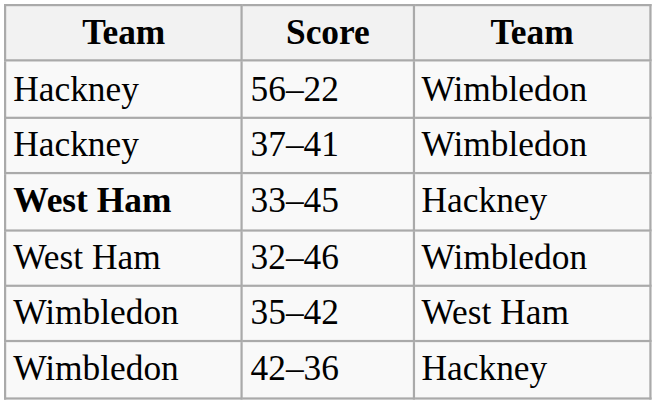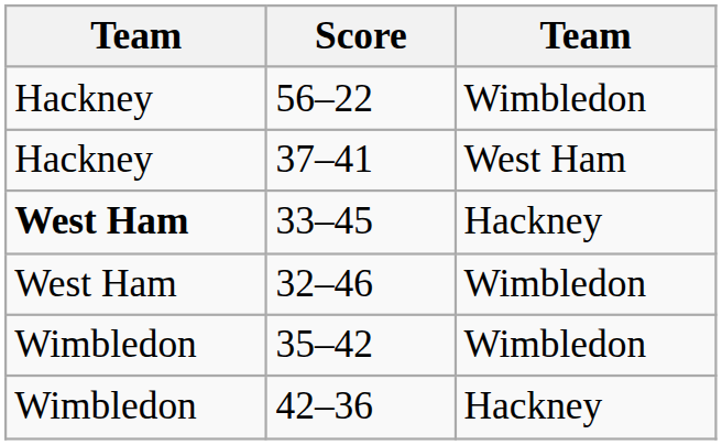37–41 | column 3: Wimbledon -> West Ham
35–42 | column 3: West Ham -> Wimbledon
